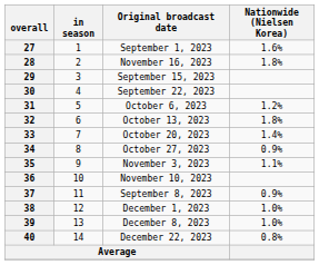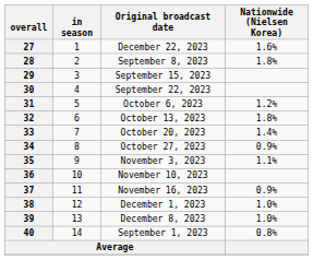27 | Original broadcast date: September 1, 2023 -> December 22, 2023
28 | Original broadcast date: November 16, 2023 -> September 8, 2023
37 | Original broadcast date: September 8, 2023 -> November 16, 2023
40 | Original broadcast date: December 22, 2023 -> September 1, 2023
